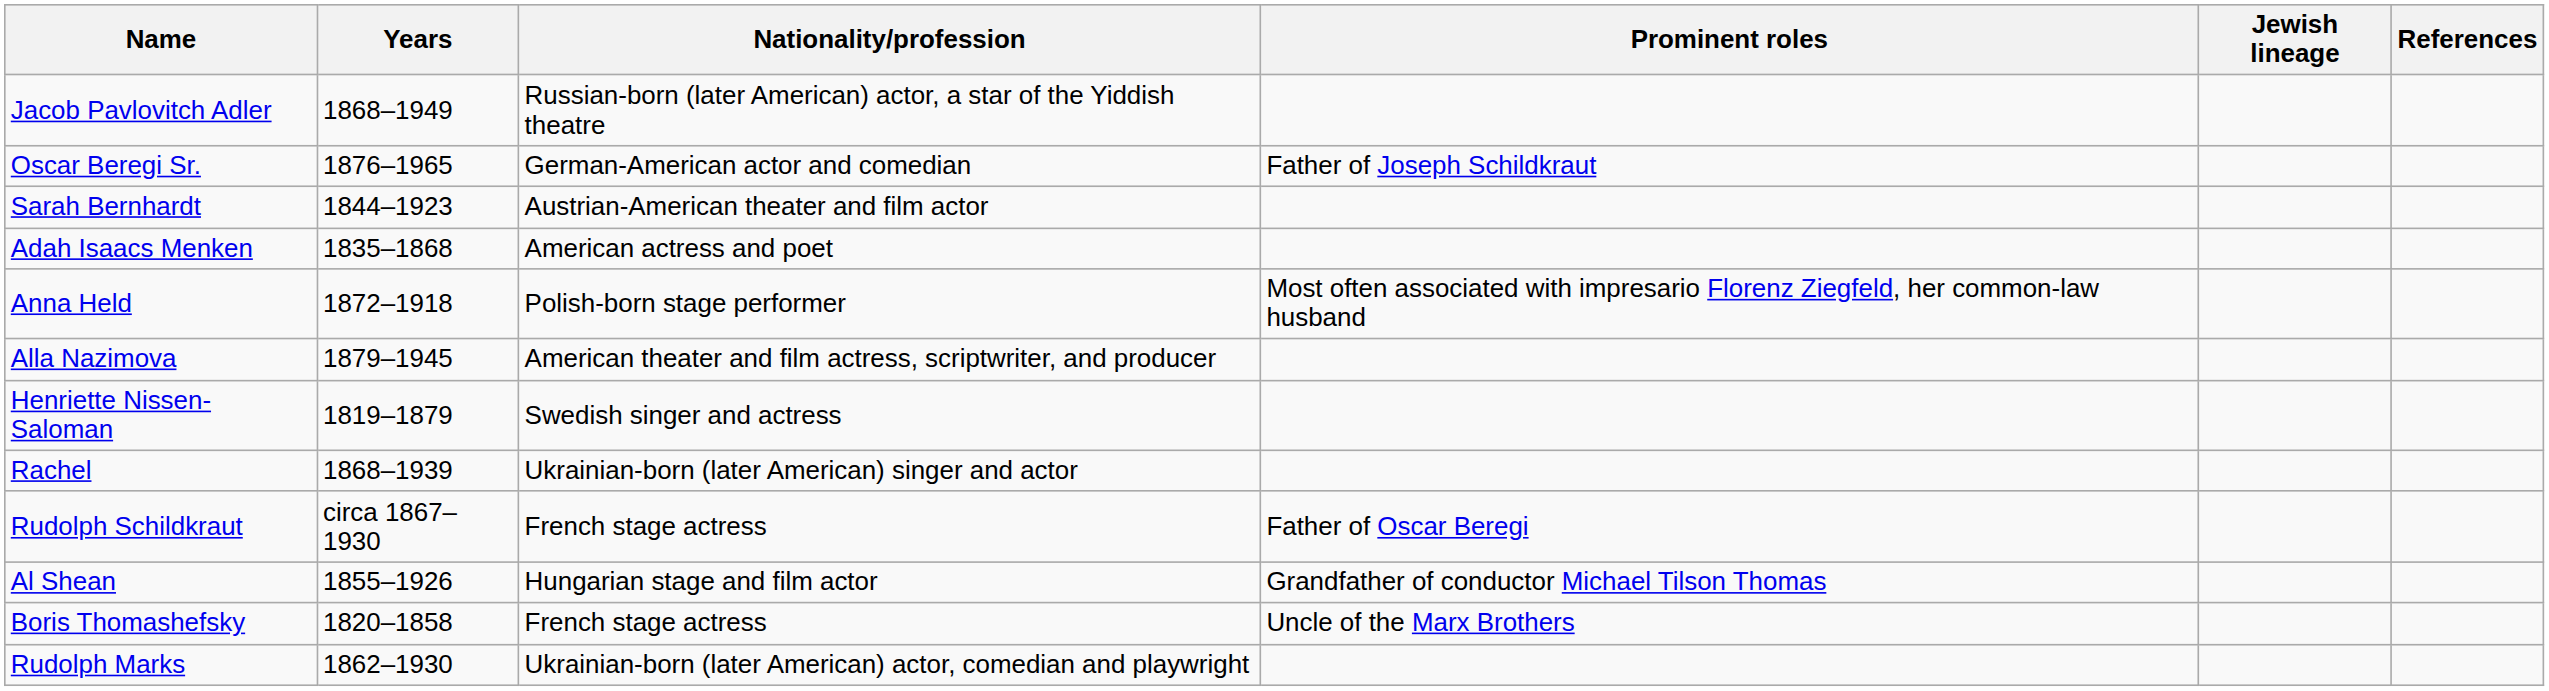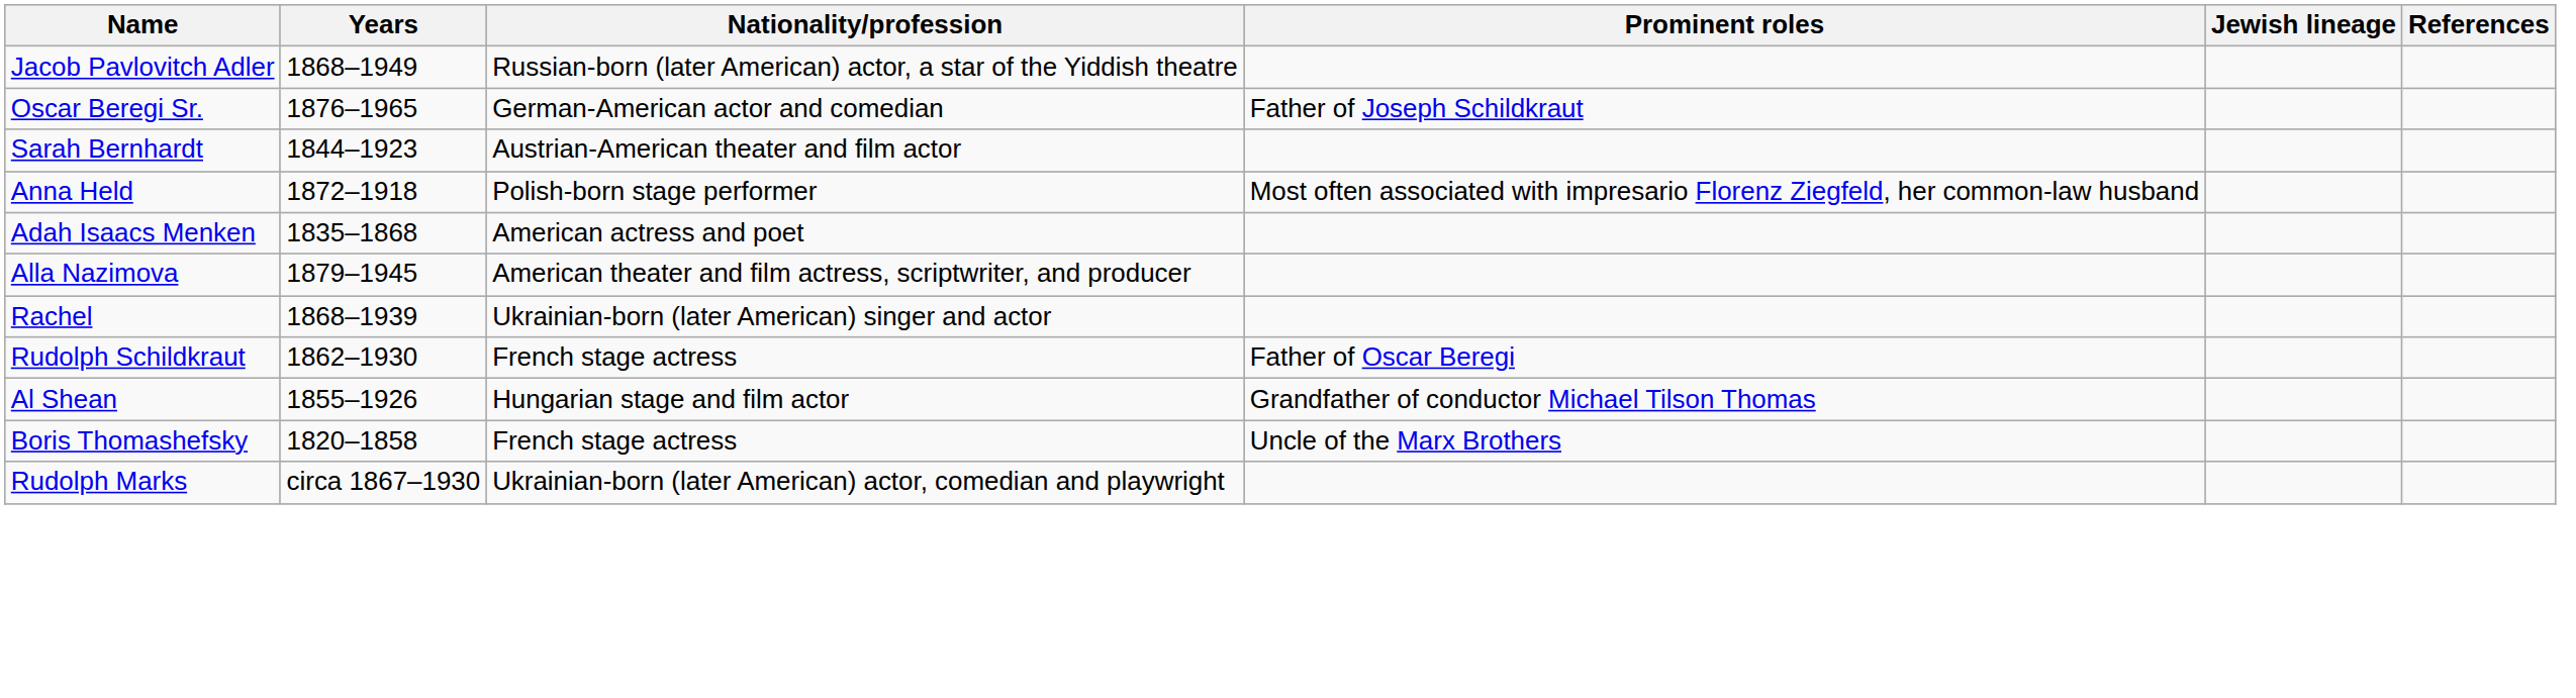rows swapped: Anna Held <-> Adah Isaacs Menken
- row: Henriette Nissen-Saloman | 1819–1879 | Swedish singer and actress
Rudolph Schildkraut | Years: circa 1867–1930 -> 1862–1930
Rudolph Marks | Years: 1862–1930 -> circa 1867–1930
